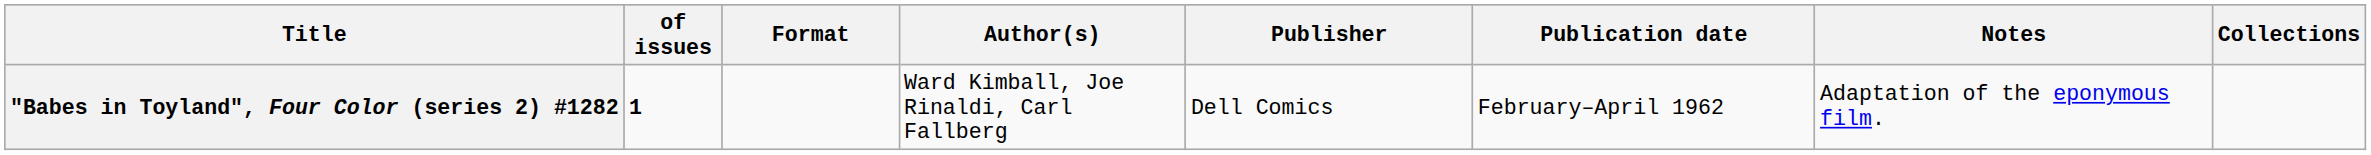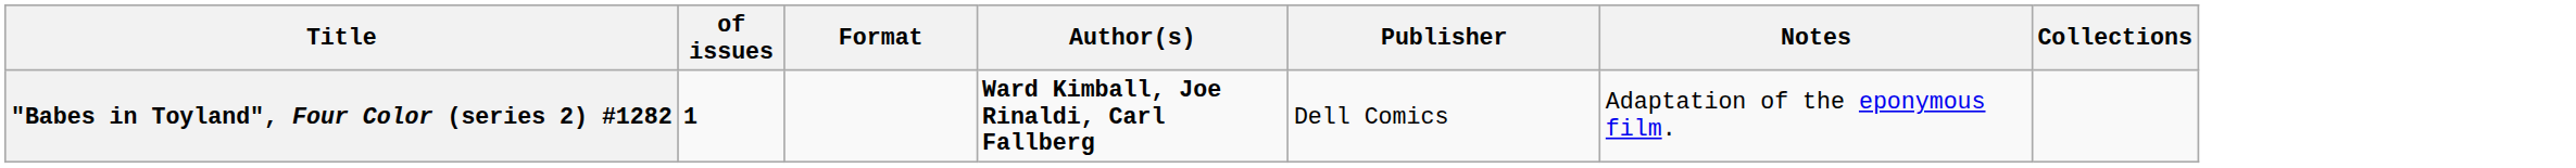- column: Publication date | February–April 1962
"Babes in Toyland", Four Color (series 2) #1282 | Author(s): normal -> bold
